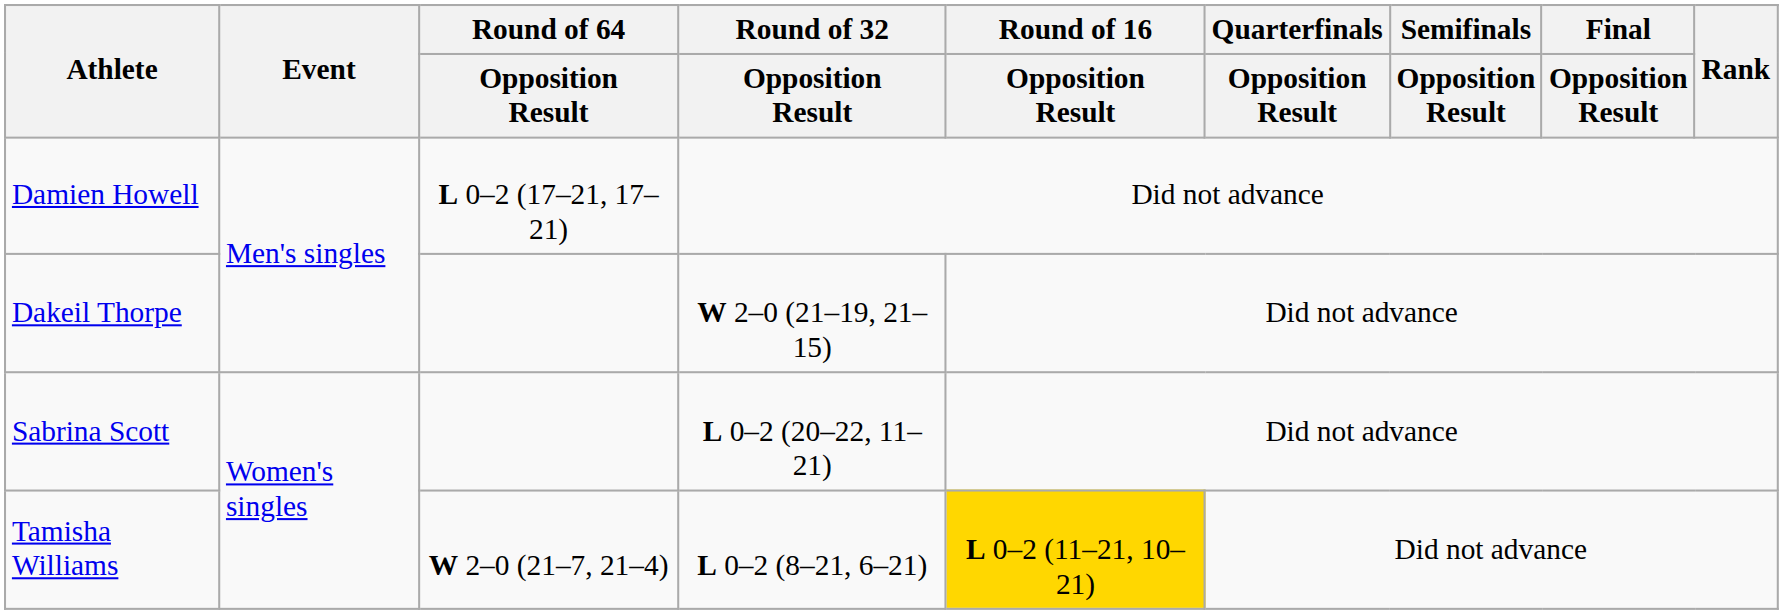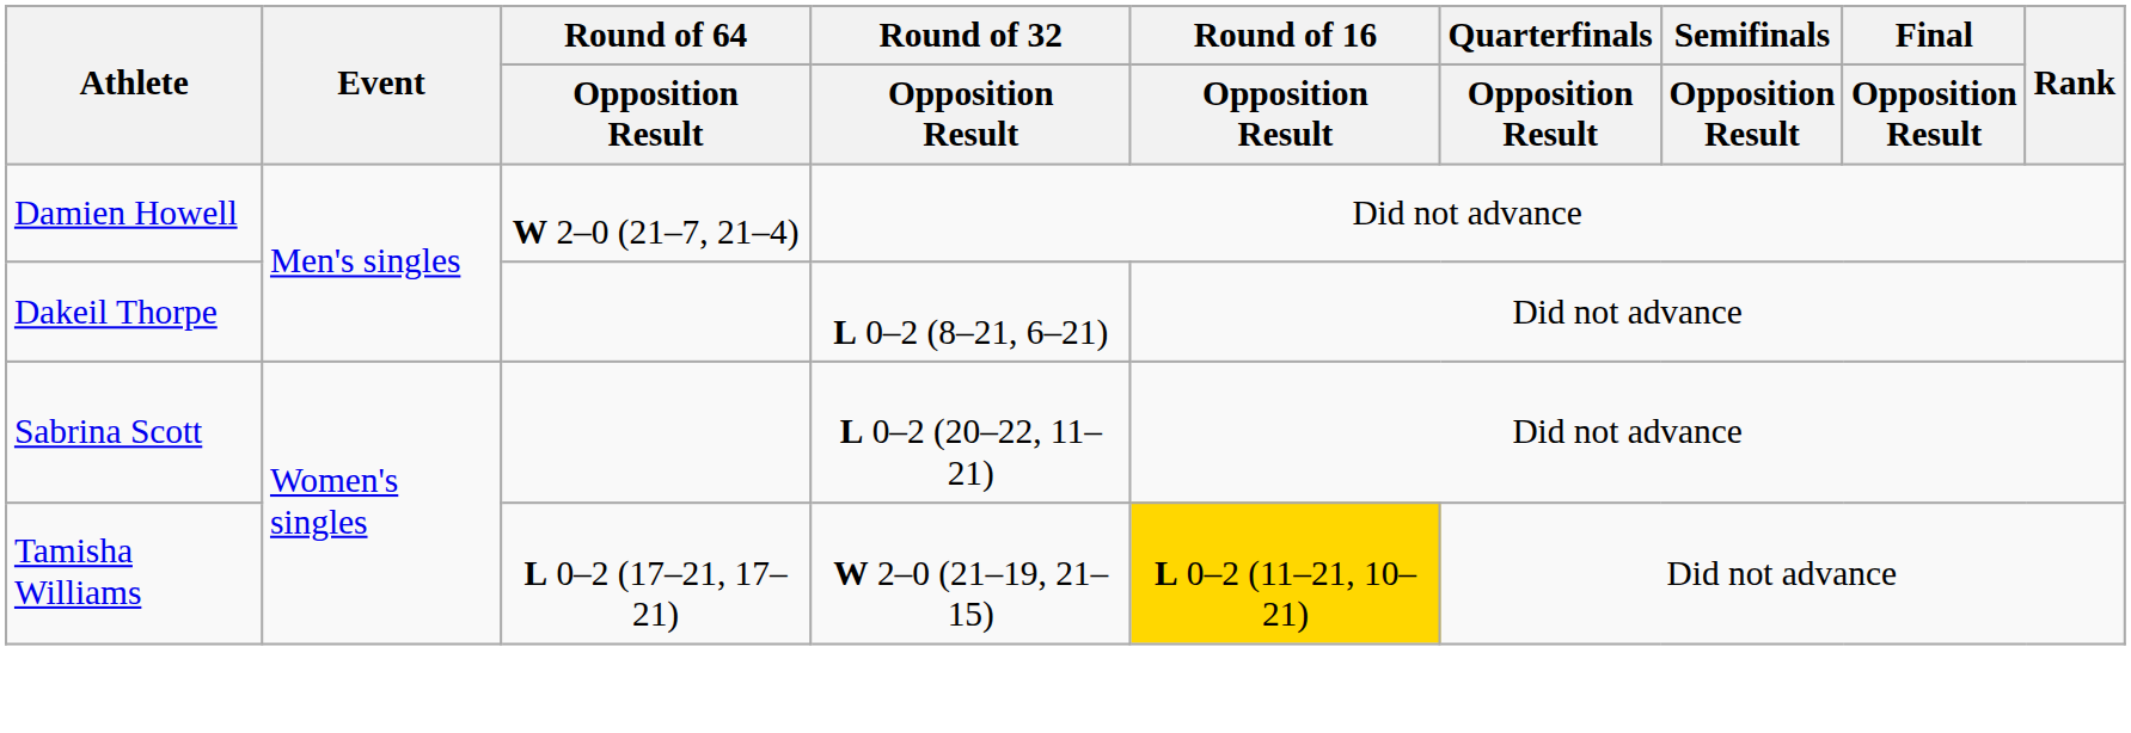Damien Howell | Round of 64 / Opposition Result: L 0–2 (17–21, 17–21) -> W 2–0 (21–7, 21–4)
Dakeil Thorpe | Round of 32 / Opposition Result: W 2–0 (21–19, 21–15) -> L 0–2 (8–21, 6–21)
Tamisha Williams | Round of 64 / Opposition Result: W 2–0 (21–7, 21–4) -> L 0–2 (17–21, 17–21)
Tamisha Williams | Round of 32 / Opposition Result: L 0–2 (8–21, 6–21) -> W 2–0 (21–19, 21–15)
